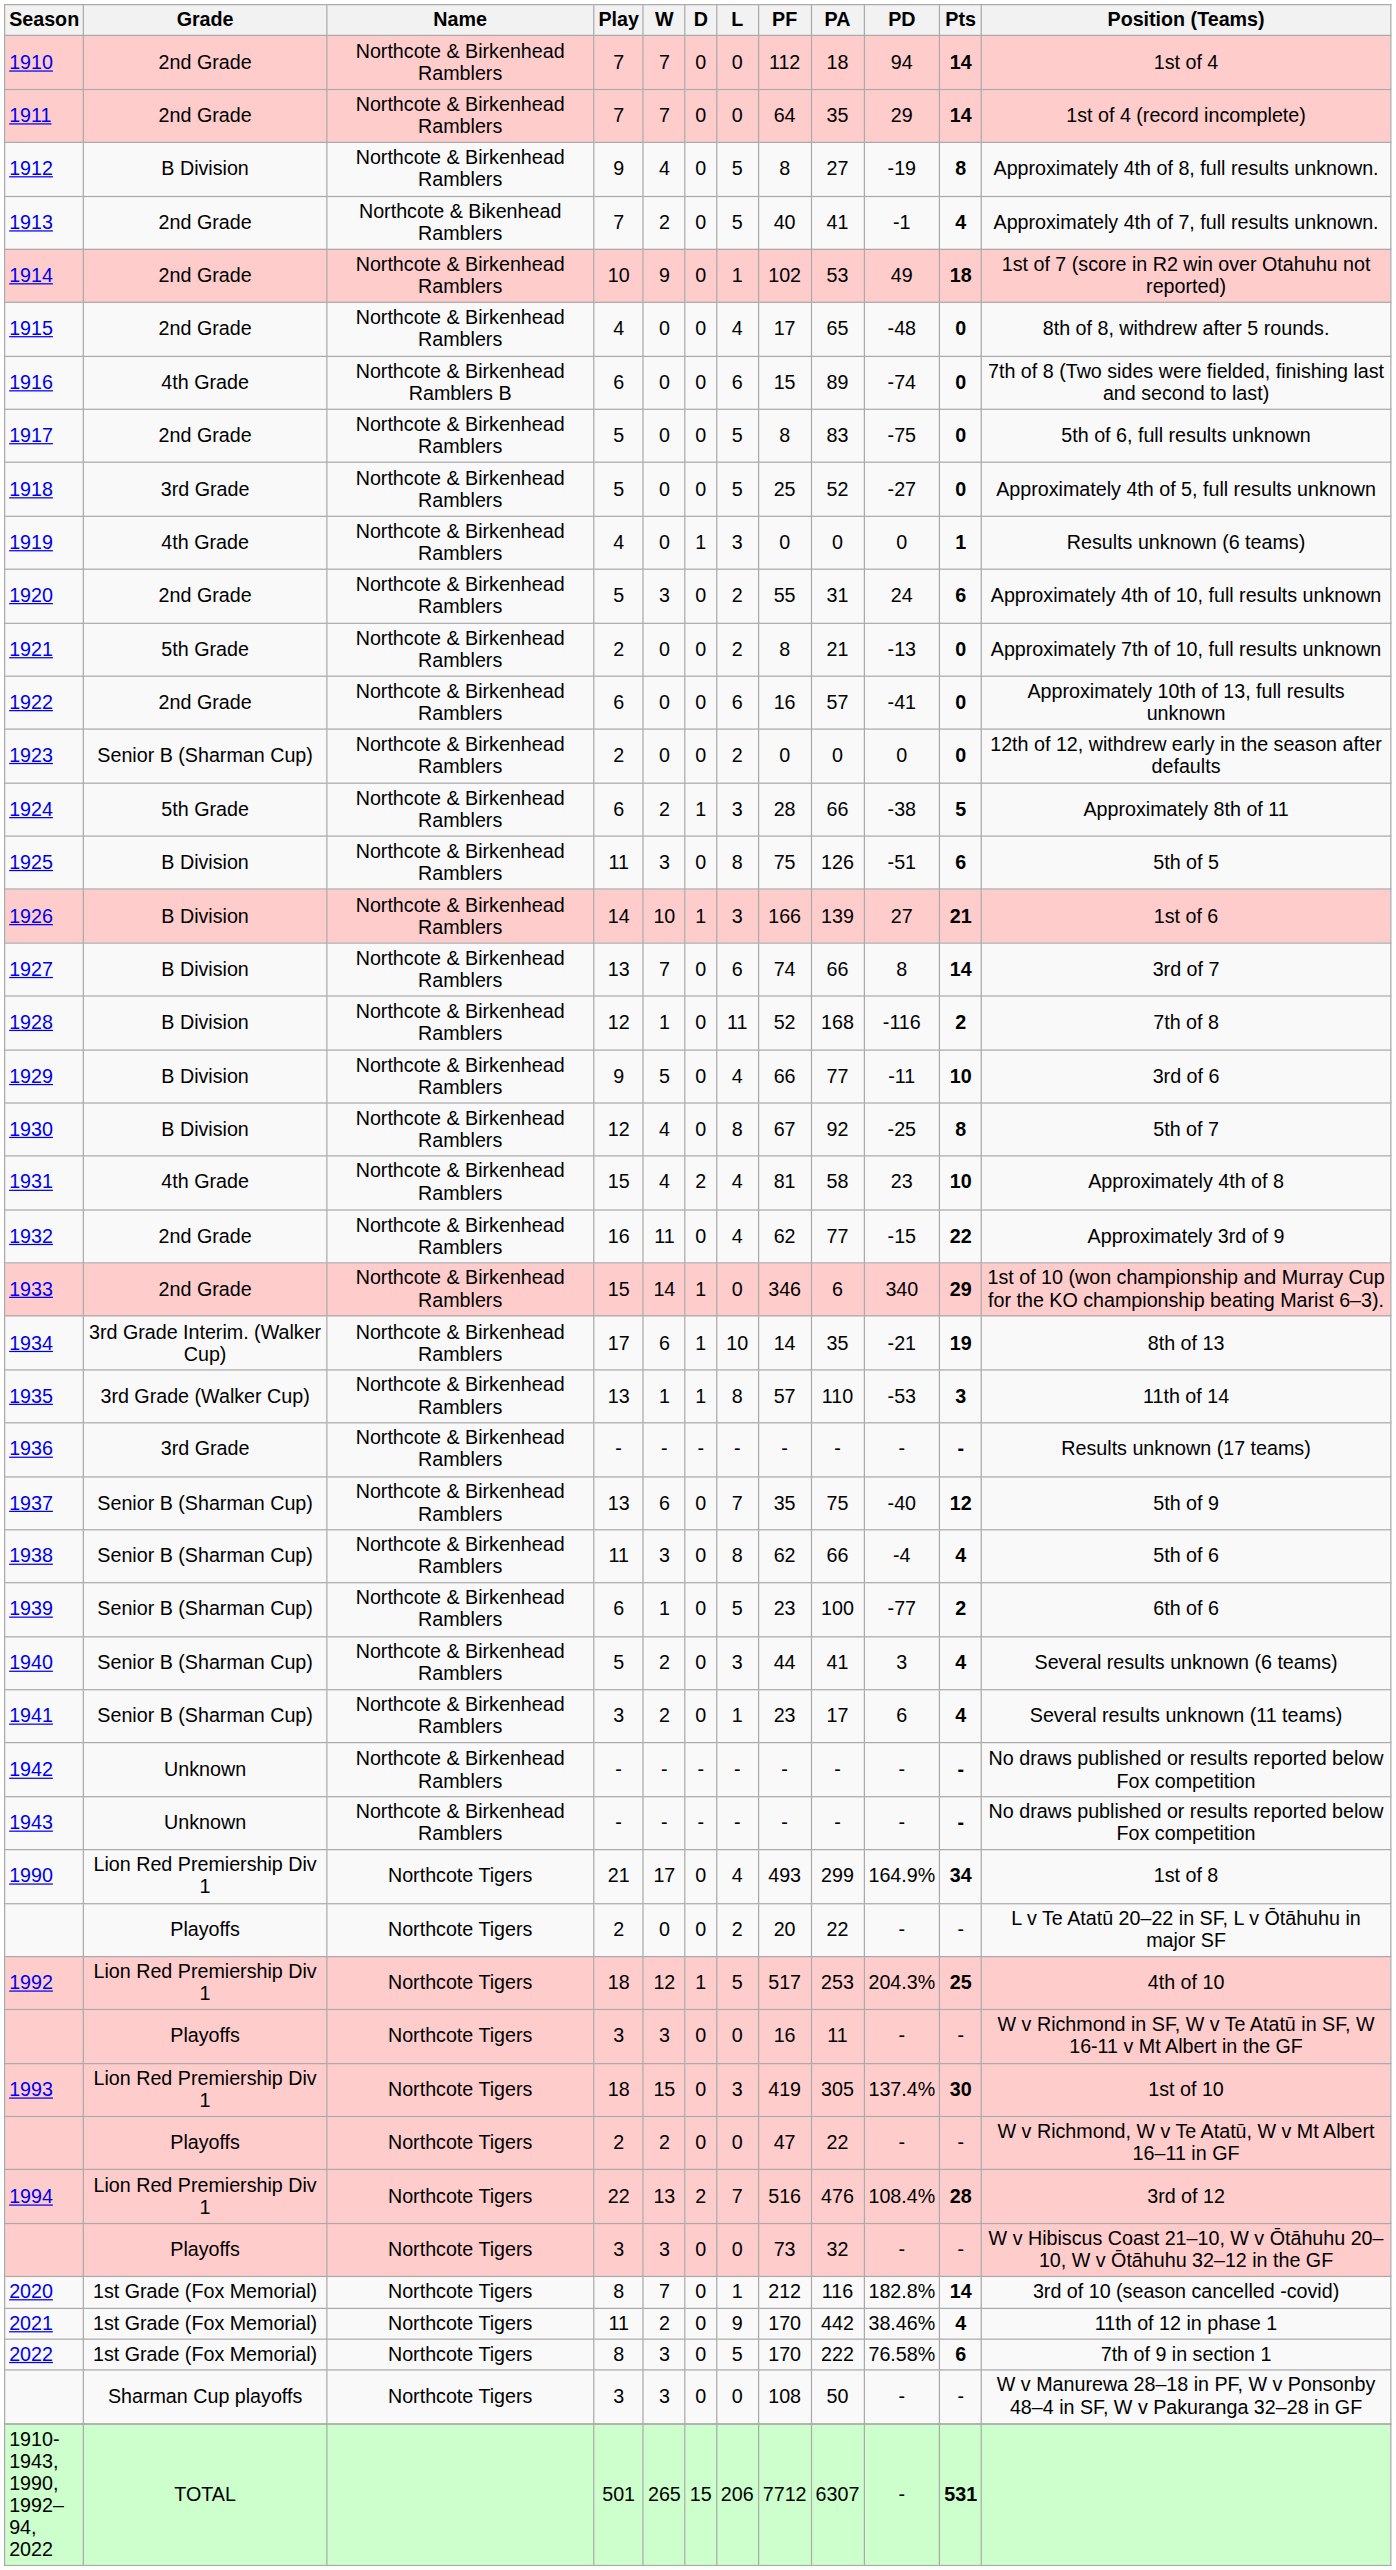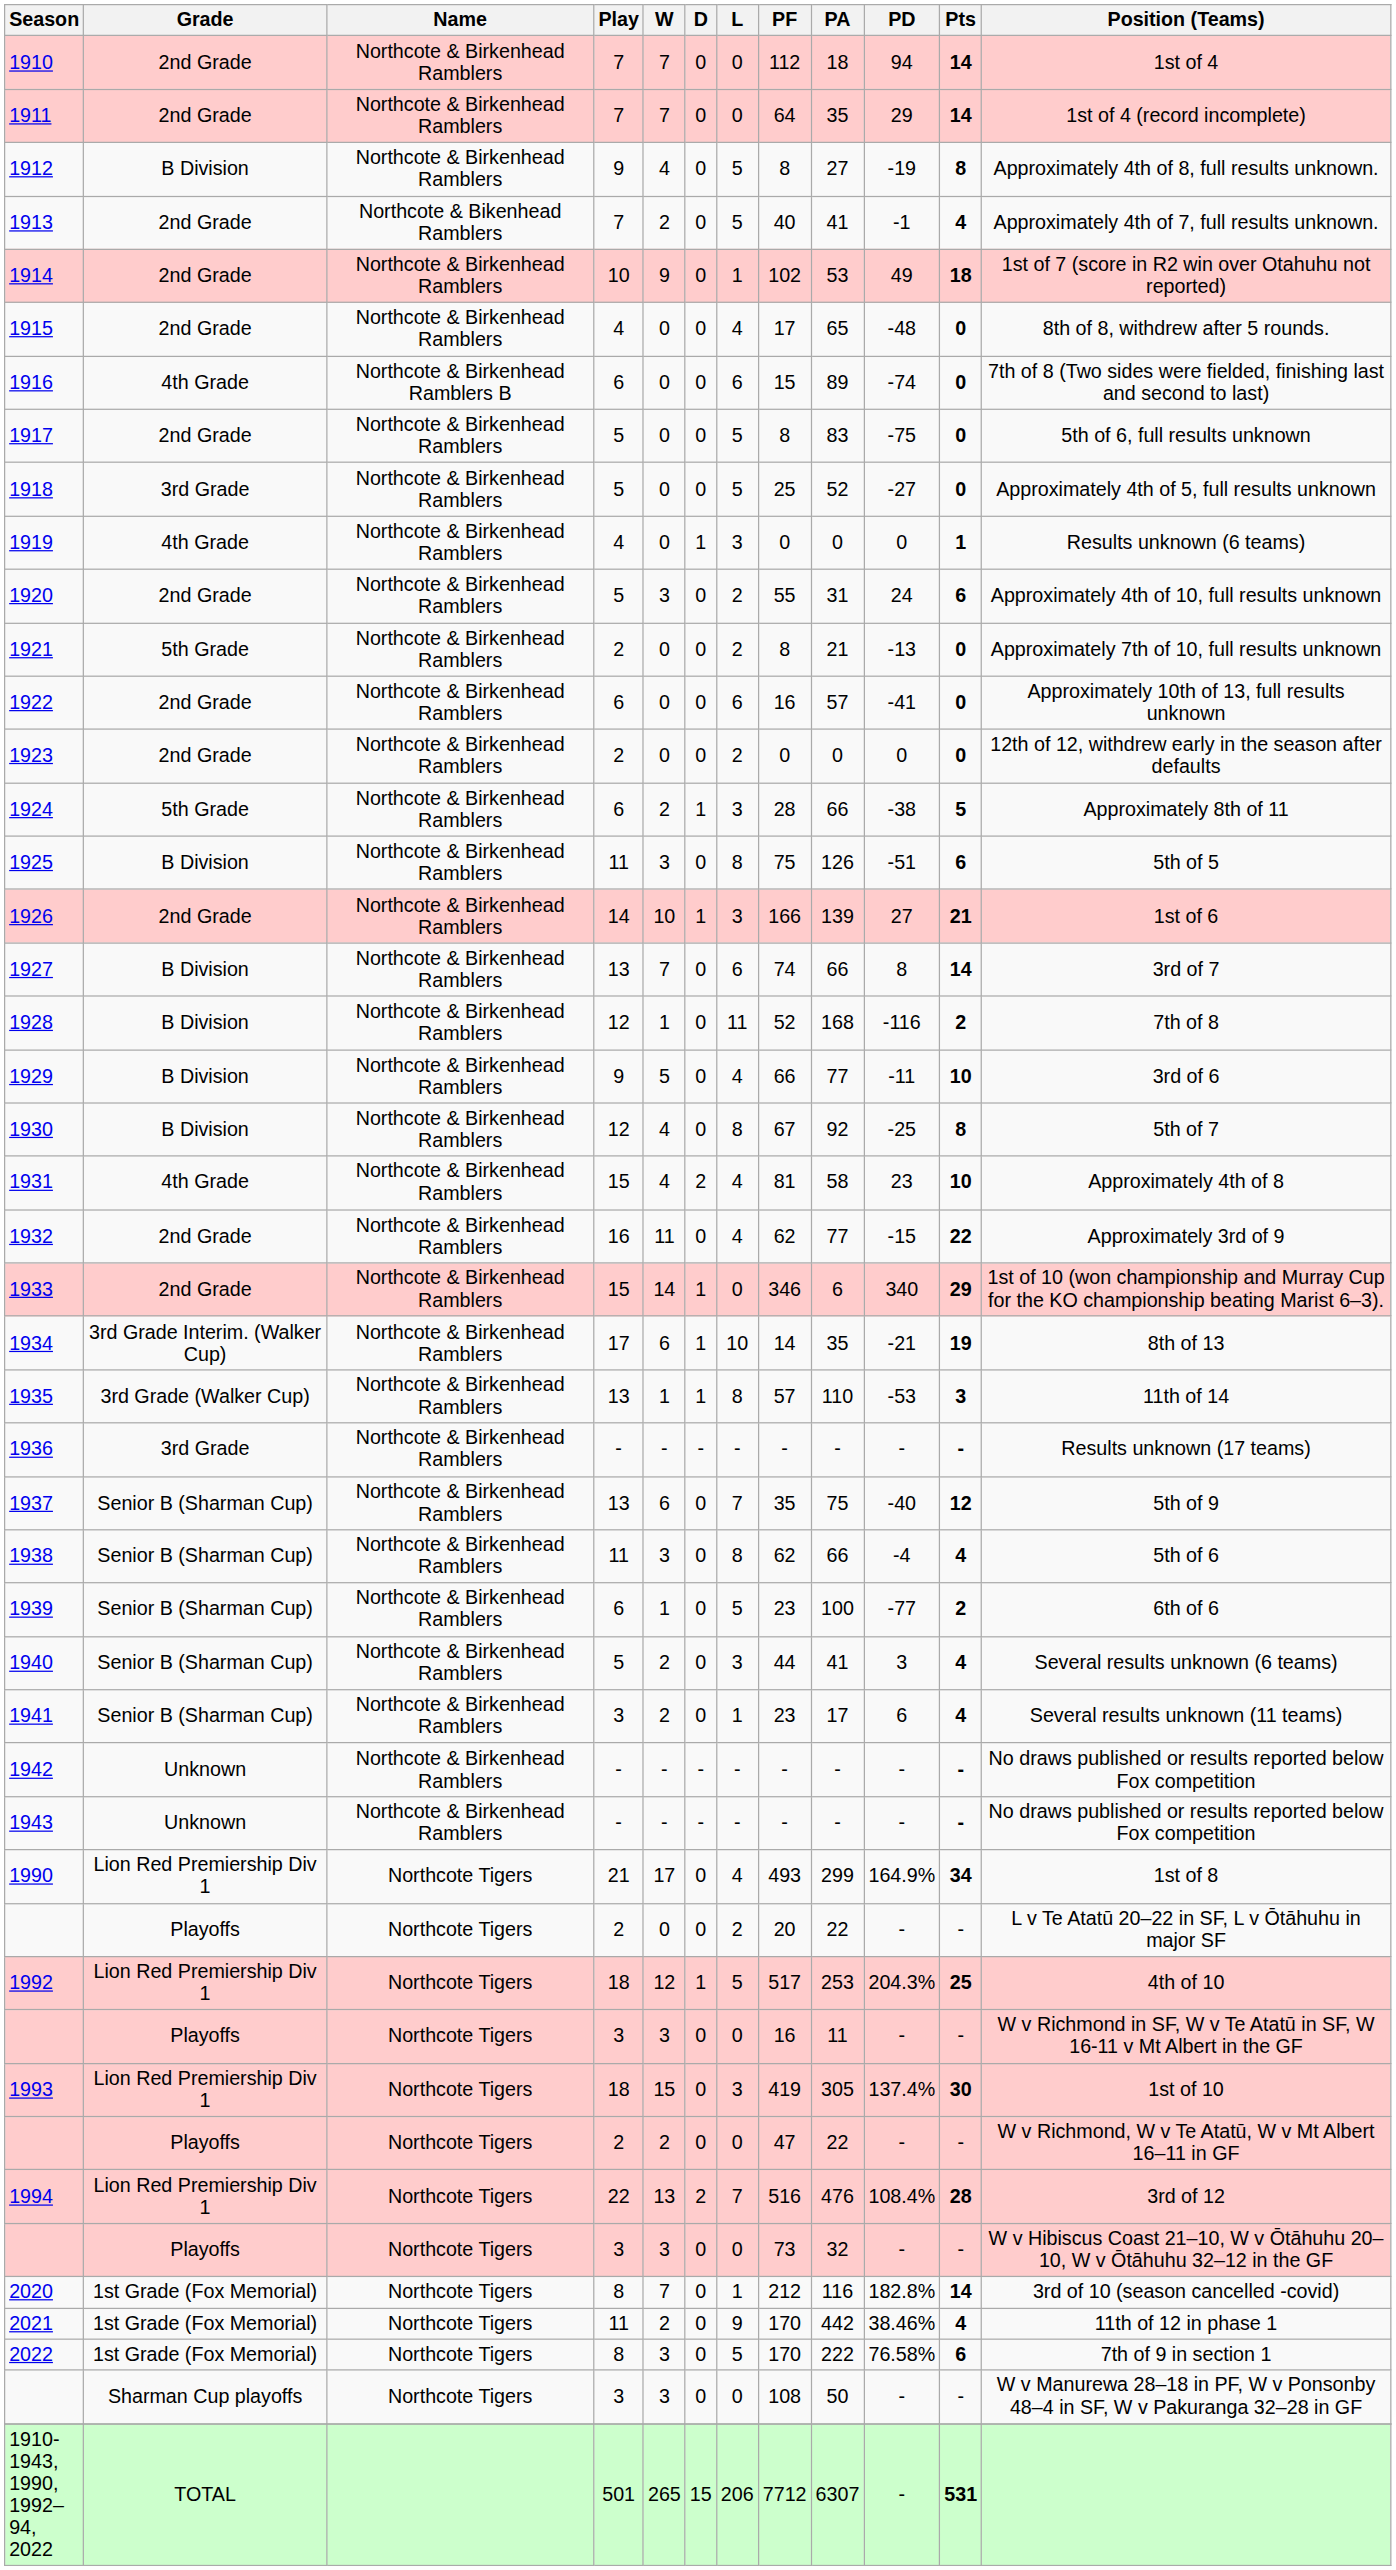1923 | Grade: Senior B (Sharman Cup) -> 2nd Grade
1926 | Grade: B Division -> 2nd Grade
